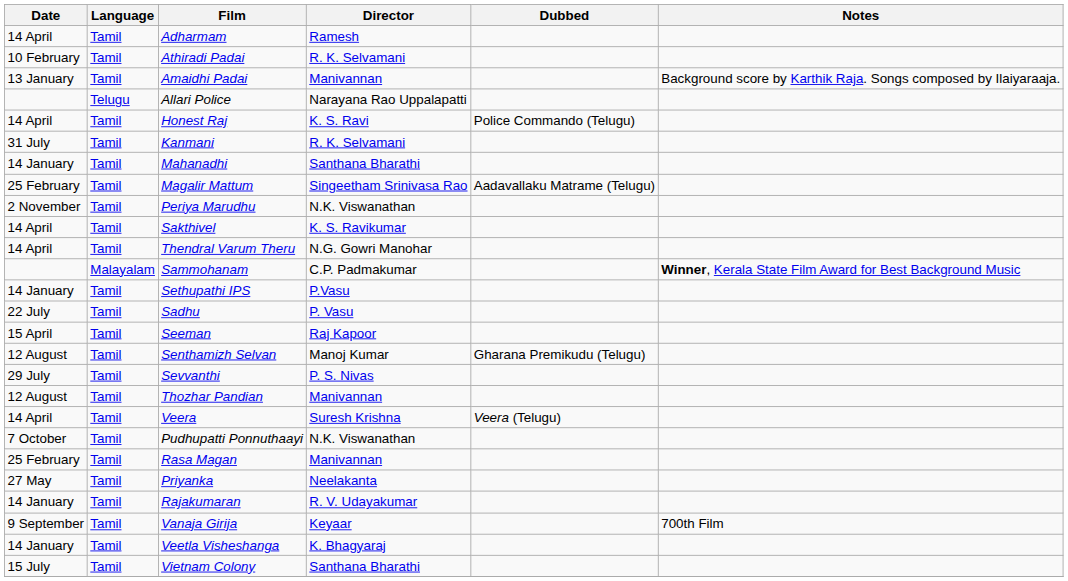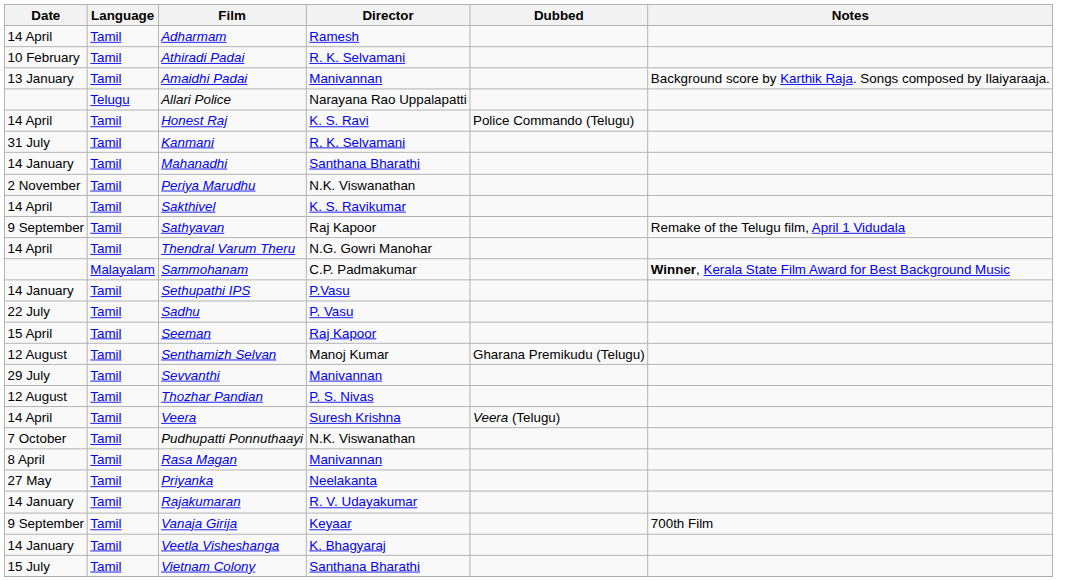- row: 25 February | Tamil | Magalir Mattum | Singeetham Srinivasa Rao | Aadavallaku Matrame (Telugu)
+ row: 9 September | Tamil | Sathyavan | Raj Kapoor | Remake of the Telugu film, April 1 Vidudala
Sevvanthi | Director: P. S. Nivas -> Manivannan
Thozhar Pandian | Director: Manivannan -> P. S. Nivas
Rasa Magan | Date: 25 February -> 8 April
